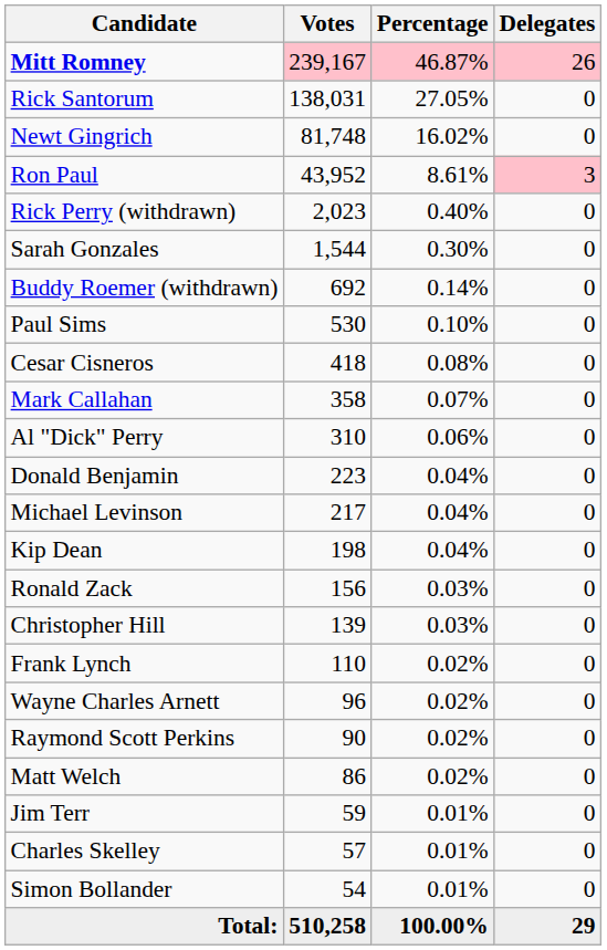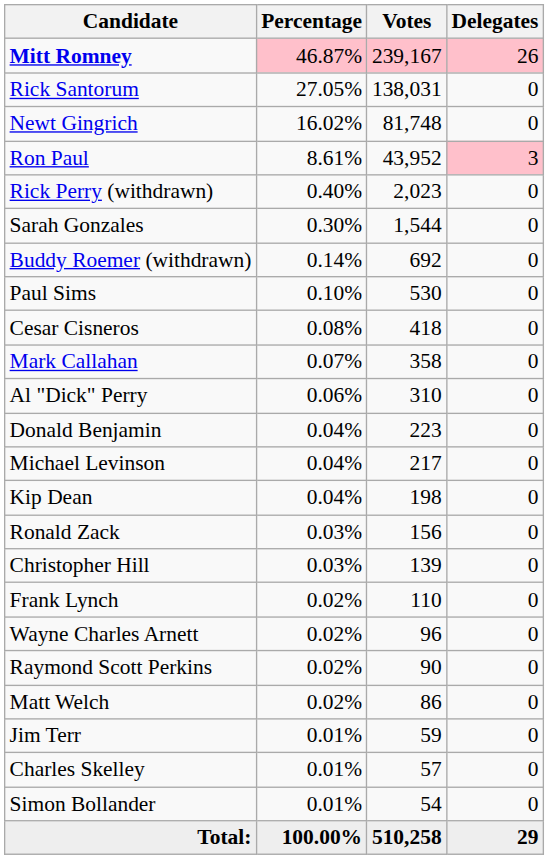columns swapped: Votes <-> Percentage
